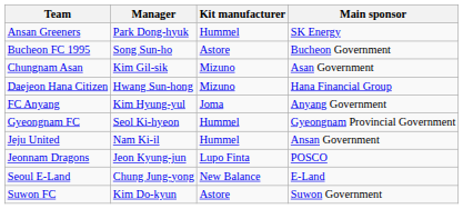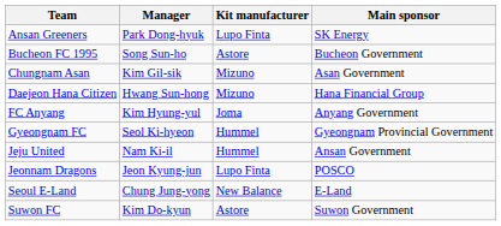Ansan Greeners | Kit manufacturer: Hummel -> Lupo Finta
